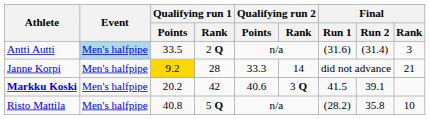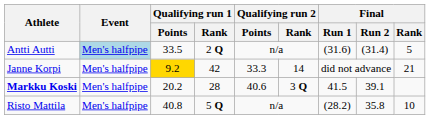Antti Autti | Final / Rank: 3 -> 5
Janne Korpi | Qualifying run 1 / Rank: 28 -> 42
Markku Koski | Qualifying run 1 / Rank: 42 -> 28
